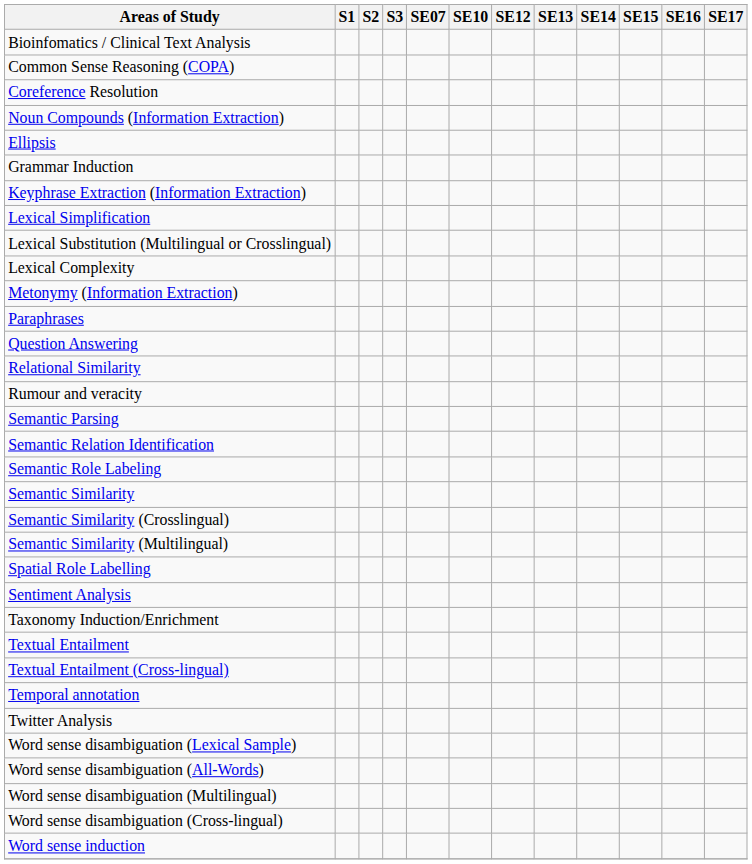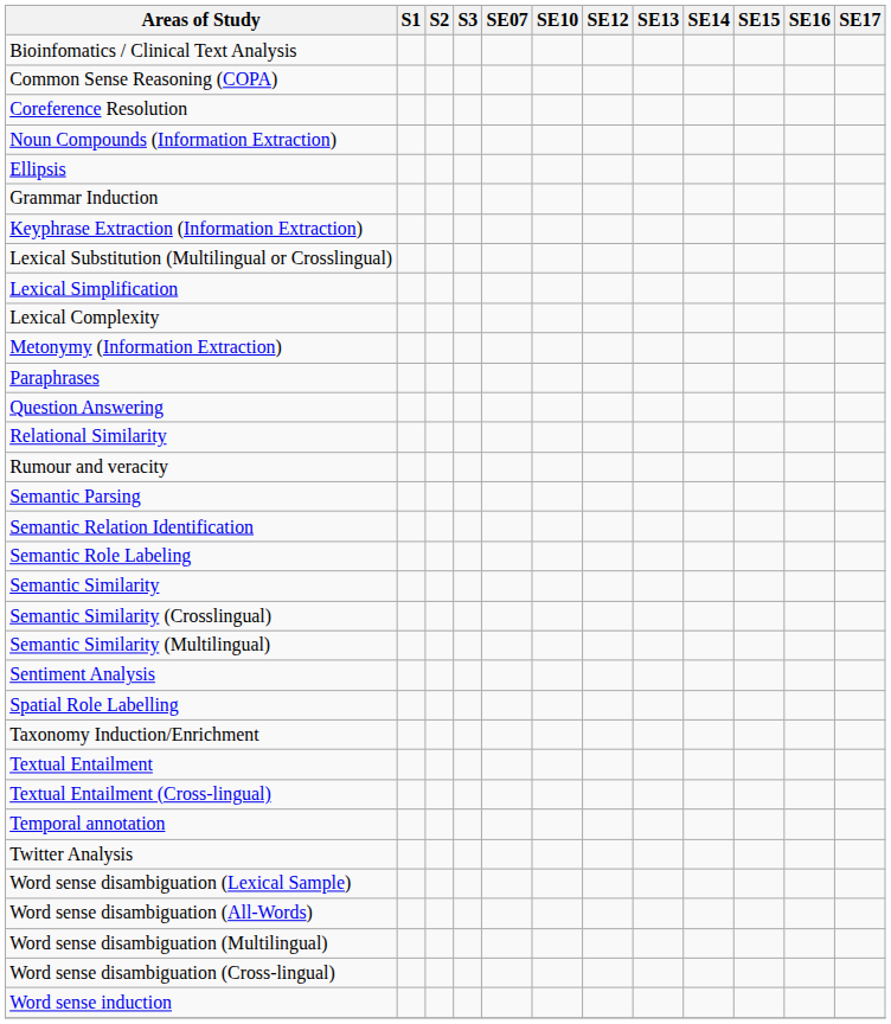rows swapped: Lexical Simplification <-> Lexical Substitution (Multilingual or Crosslingual)
rows swapped: Sentiment Analysis <-> Spatial Role Labelling
